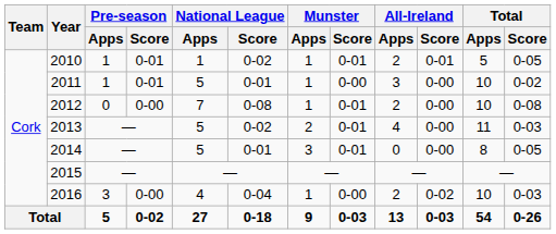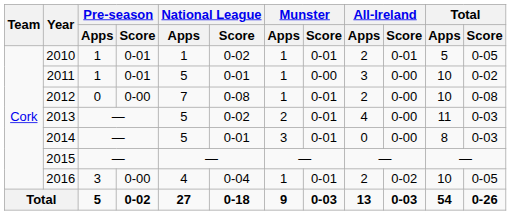2014 | Total / Score: 0-05 -> 0-03
2016 | Munster / Score: 0-00 -> 0-01
2016 | Total / Score: 0-03 -> 0-05
